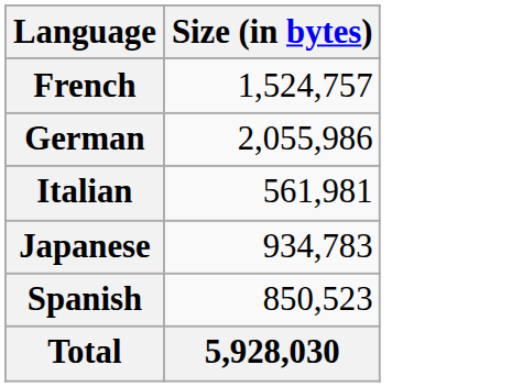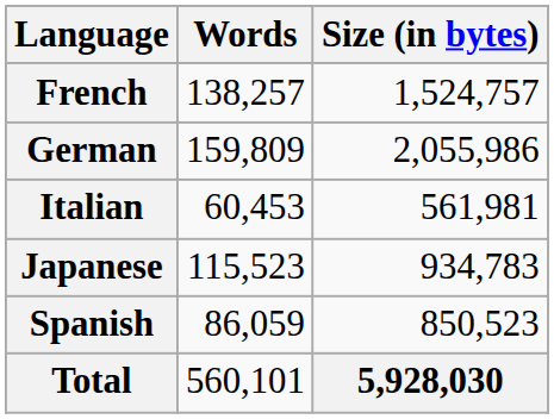+ column: Words | 138,257 | 159,809 | 60,453 | 115,523 | 86,059 | 560,101
